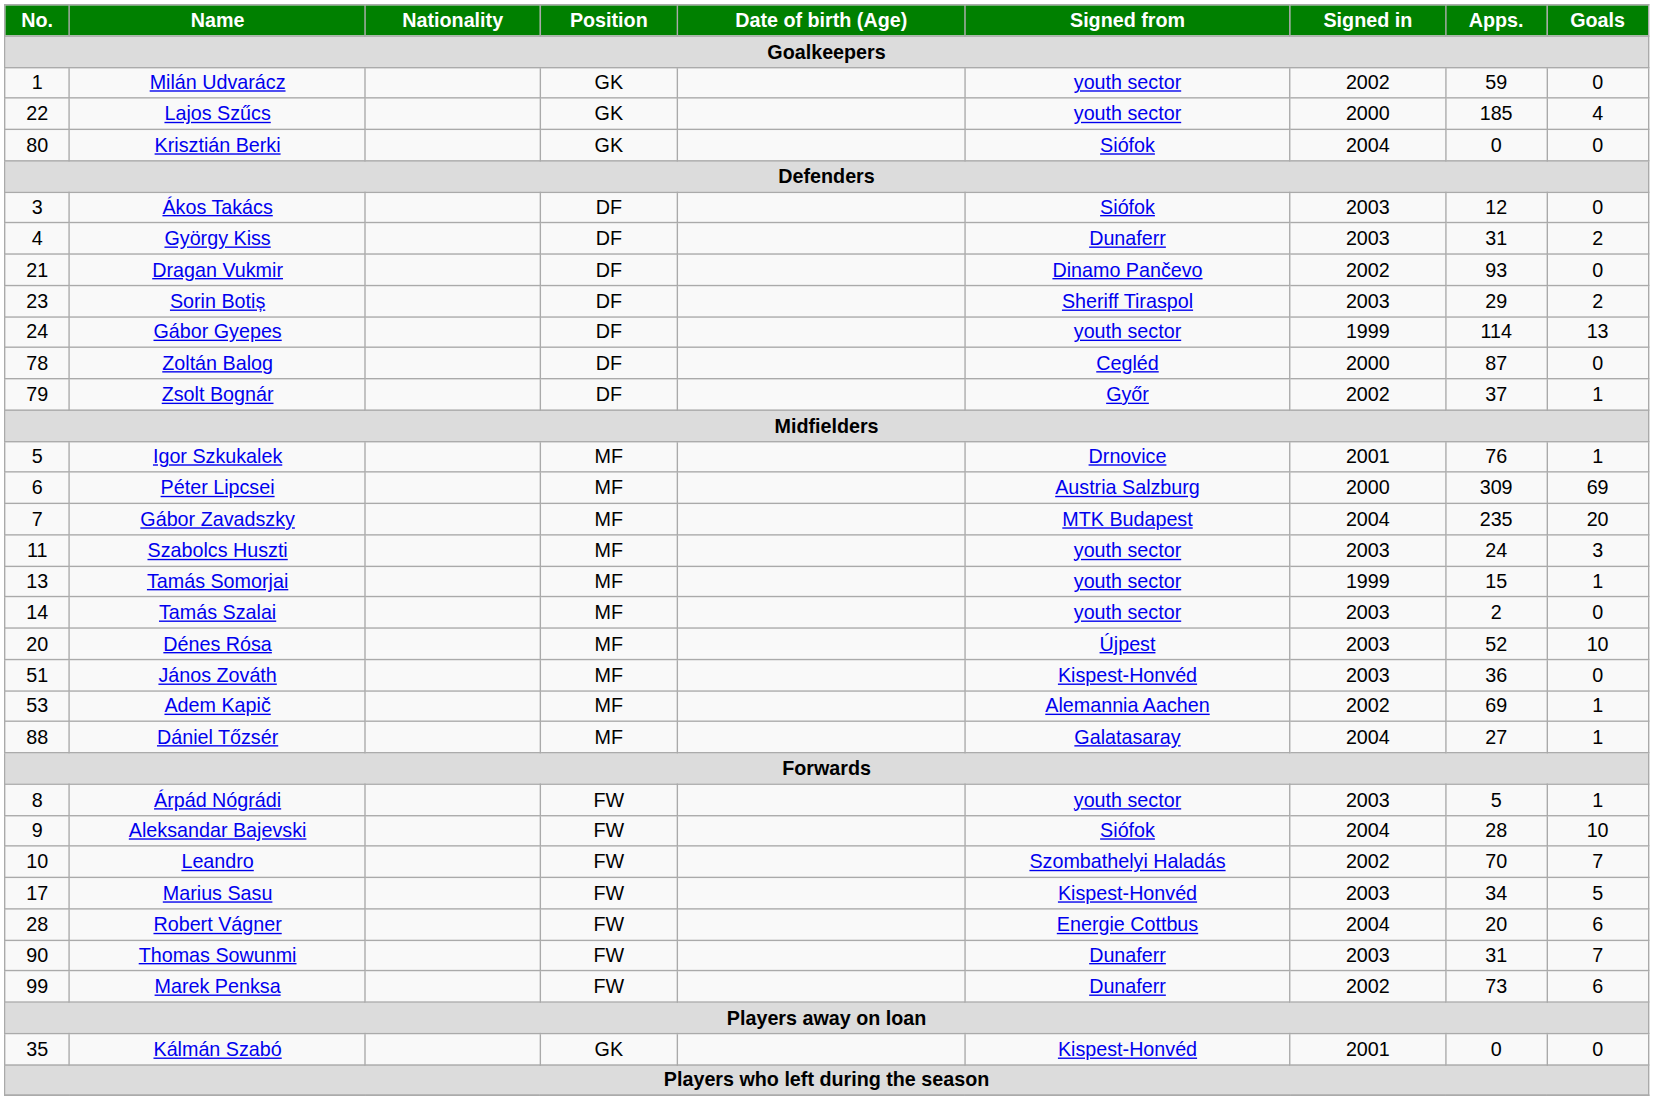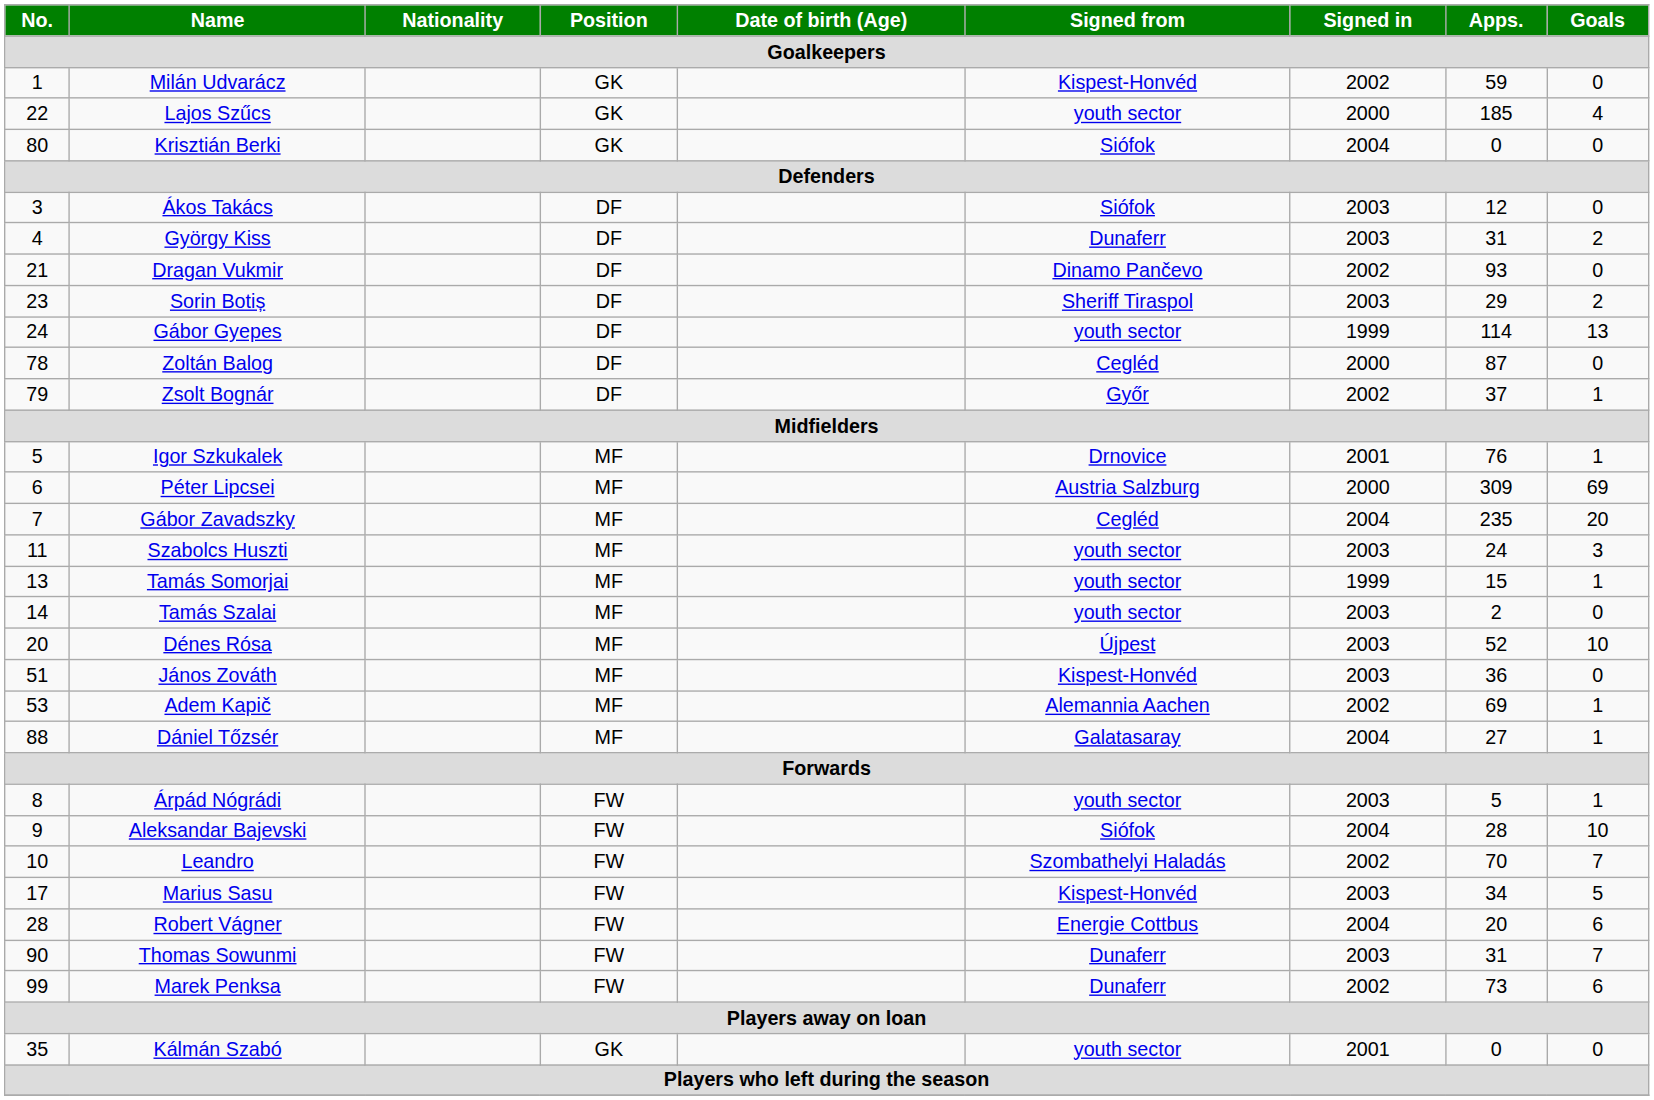Milán Udvarácz | Signed from: youth sector -> Kispest-Honvéd
Gábor Zavadszky | Signed from: MTK Budapest -> Cegléd
Kálmán Szabó | Signed from: Kispest-Honvéd -> youth sector
